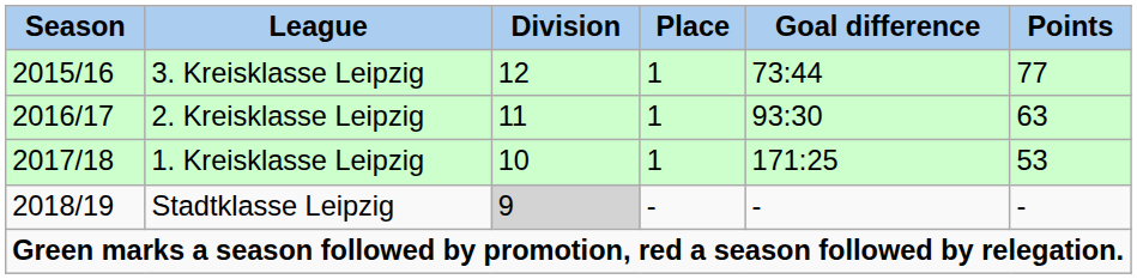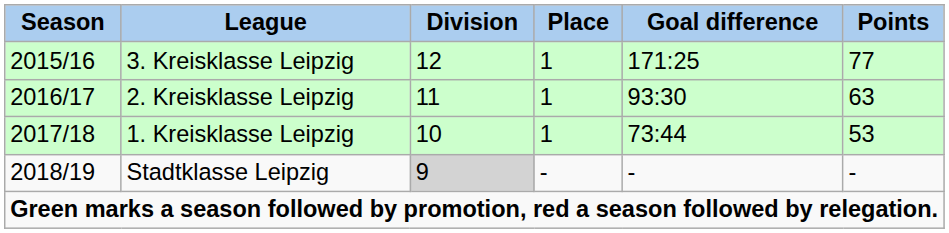3. Kreisklasse Leipzig | Goal difference: 73:44 -> 171:25
1. Kreisklasse Leipzig | Goal difference: 171:25 -> 73:44
